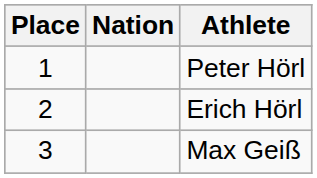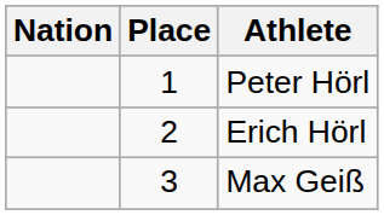columns swapped: Place <-> Nation
